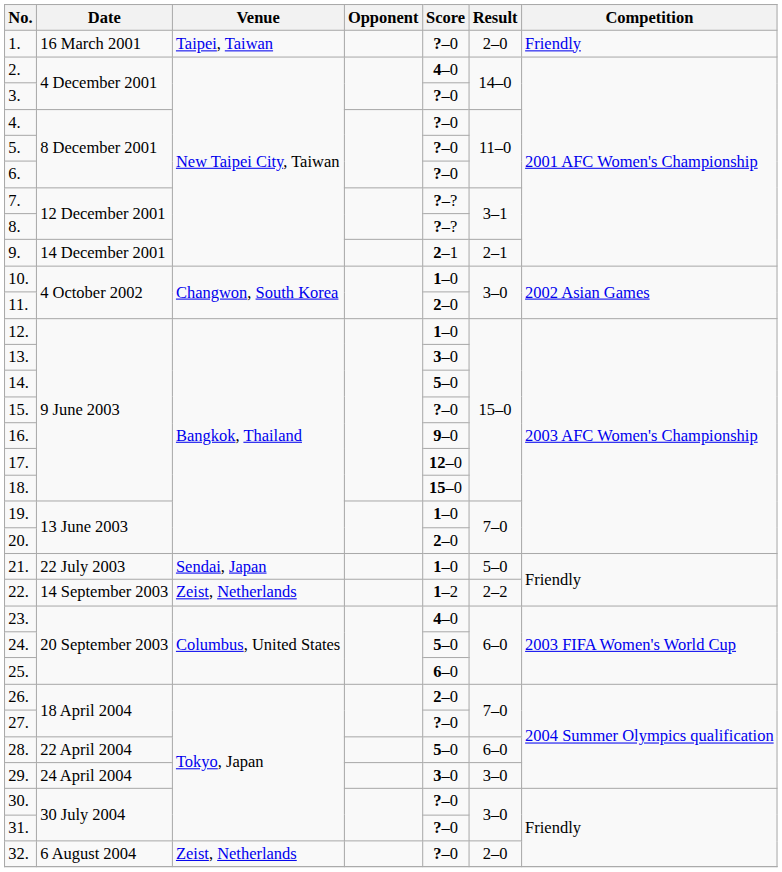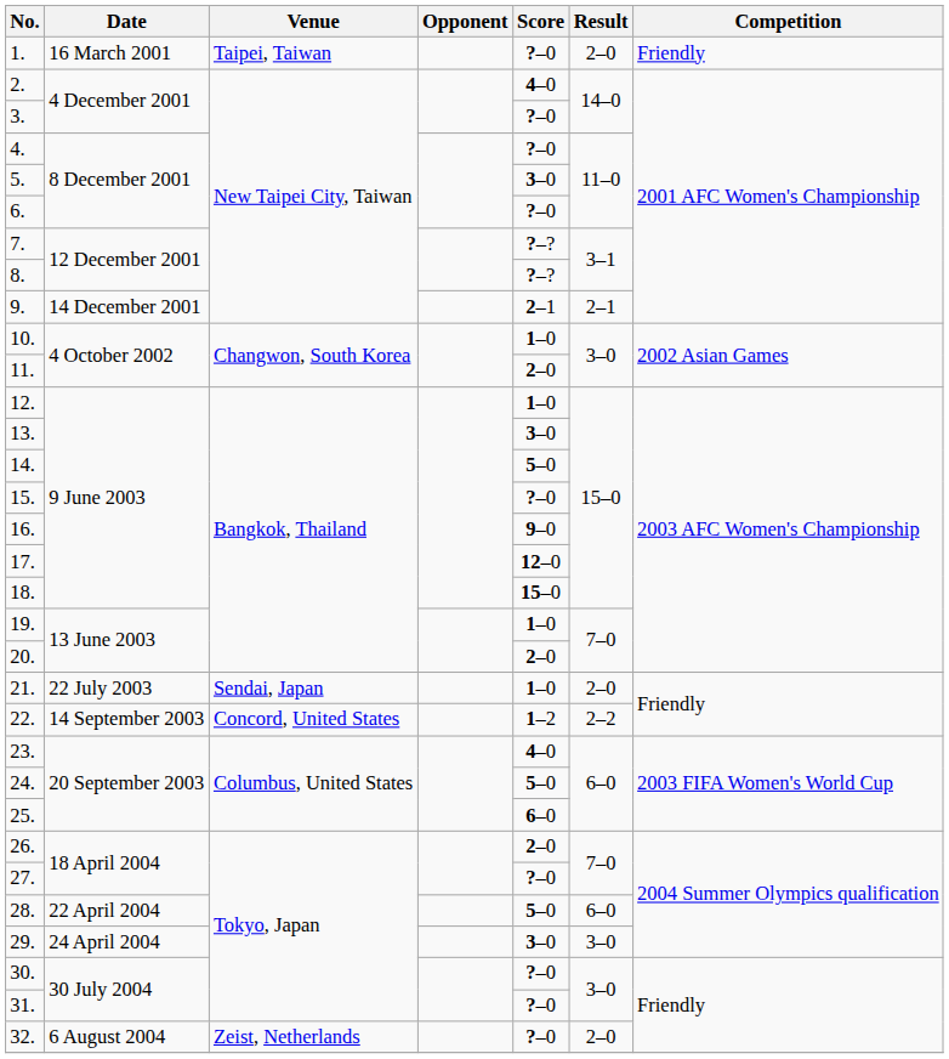5. | Score: ?–0 -> 3–0
21. | Result: 5–0 -> 2–0
22. | Venue: Zeist, Netherlands -> Concord, United States
